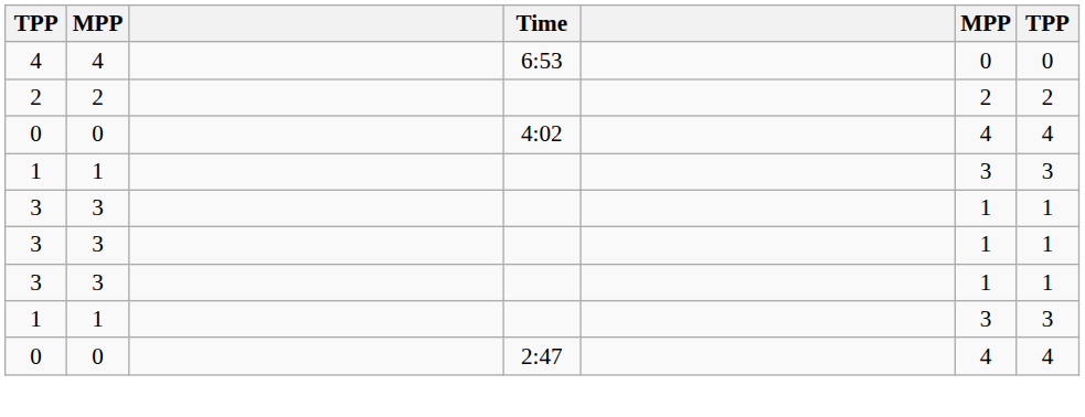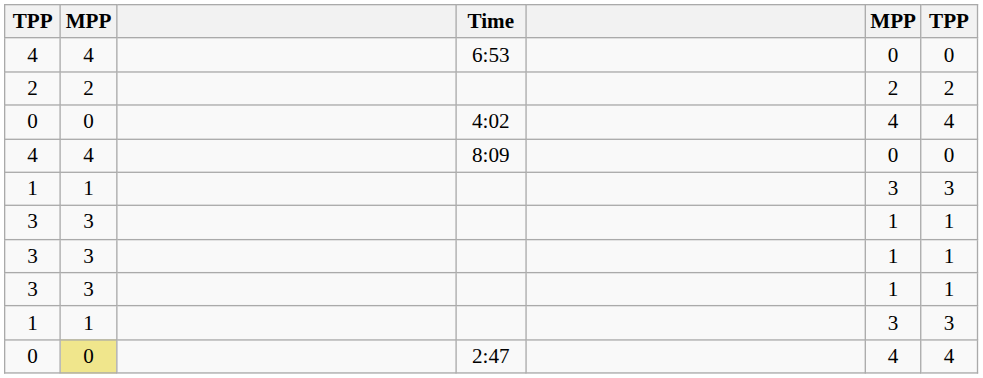+ row: 4 | 4 | 8:09 | 0 | 0
0 / 2:47 | column 2: no background -> khaki background
